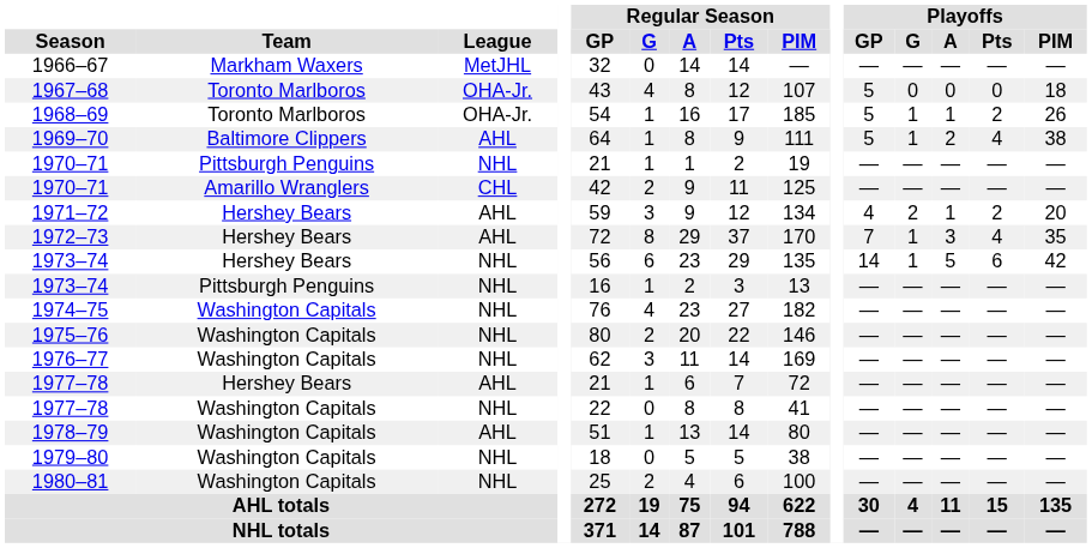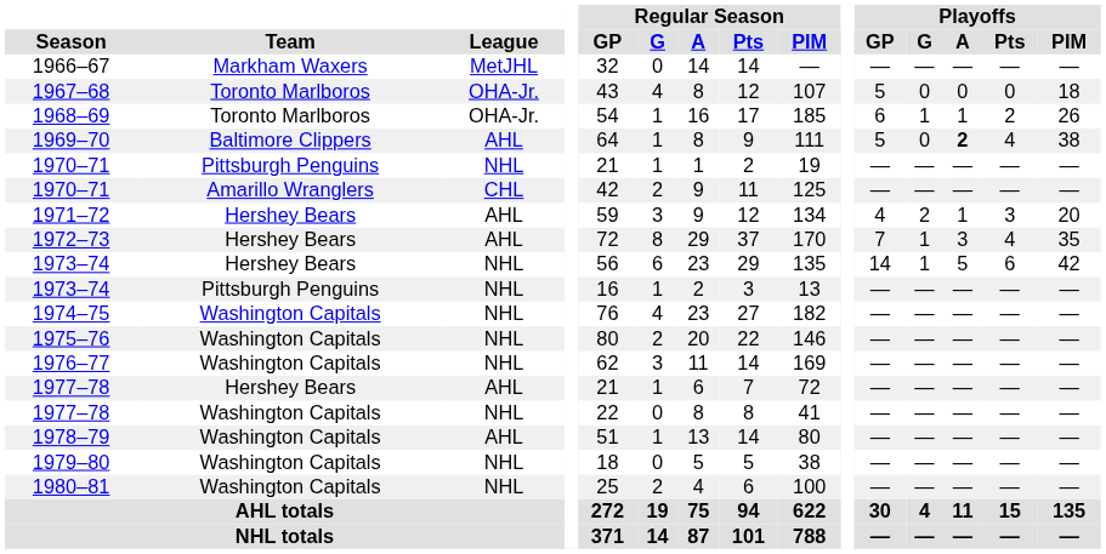1968–69 | Playoffs / GP: 5 -> 6
1969–70 | Playoffs / G: 1 -> 0
1969–70 | Playoffs / A: normal -> bold
1971–72 | Playoffs / Pts: 2 -> 3
